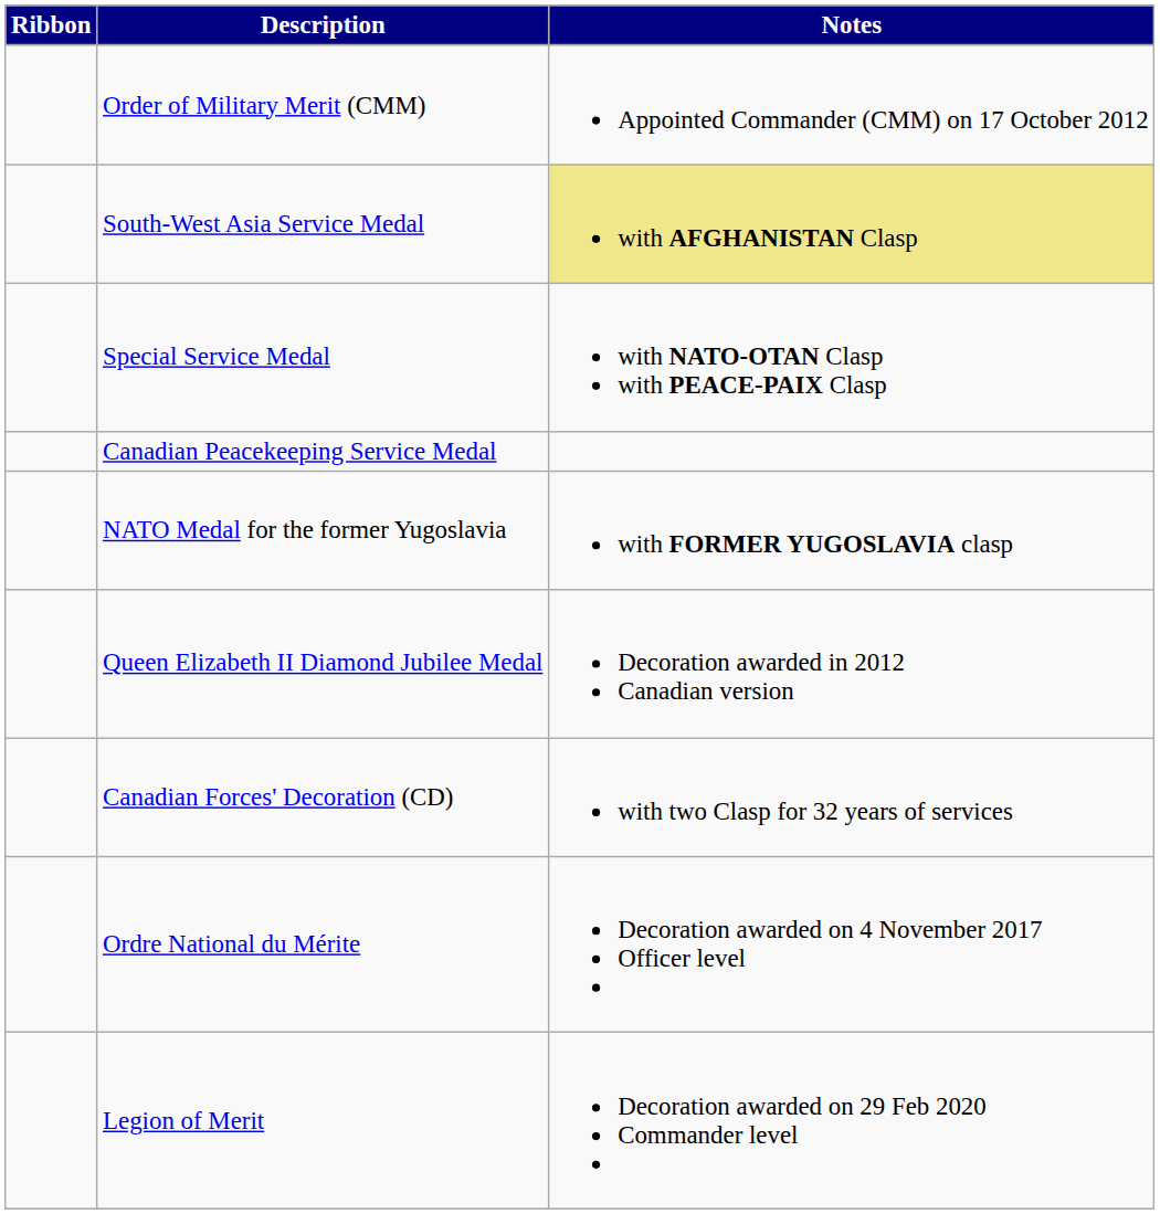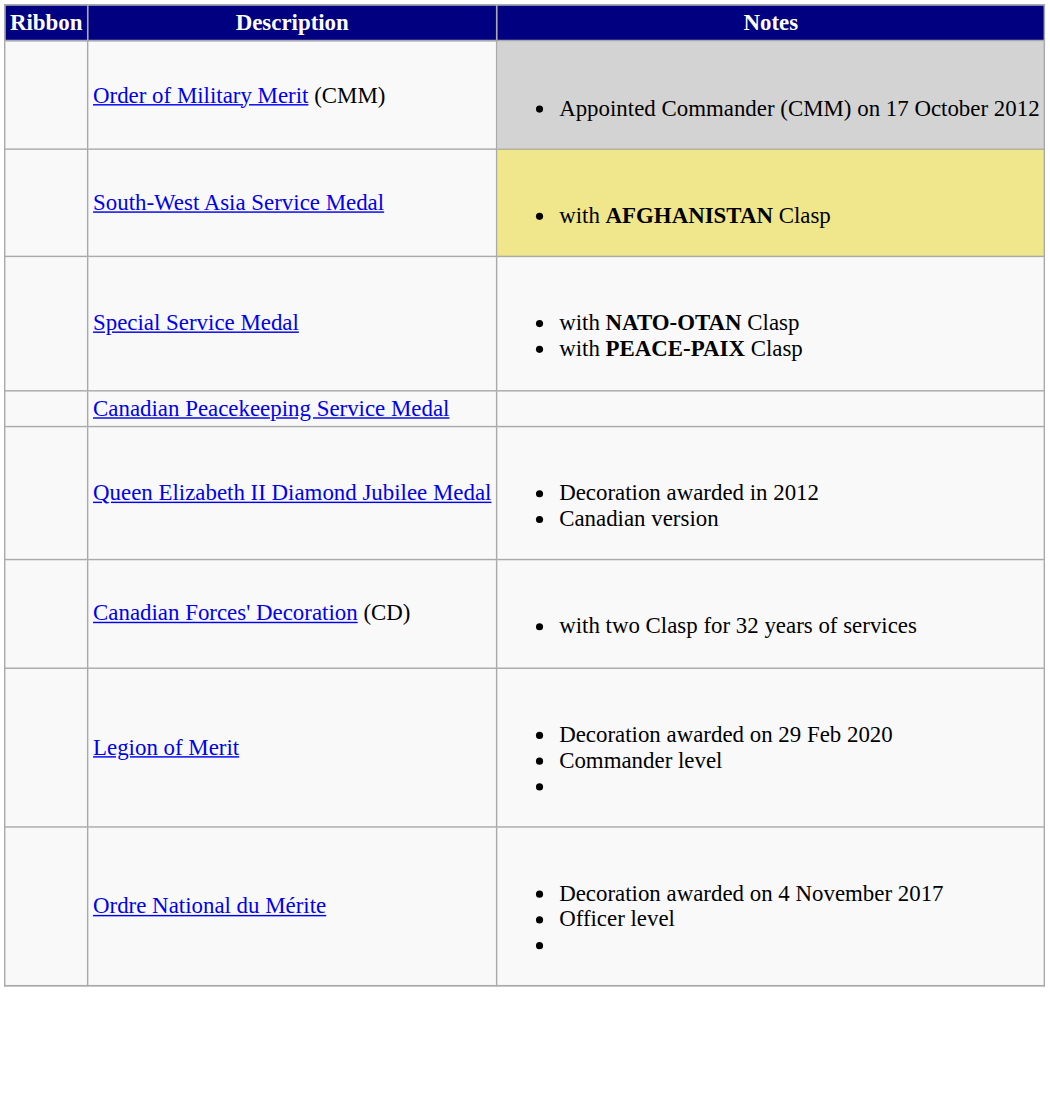Order of Military Merit (CMM) | Notes: no background -> lightgrey background
- row: NATO Medal for the former Yugoslavia | with FORMER YUGOSLAVIA clasp
rows swapped: Ordre National du Mérite <-> Legion of Merit
